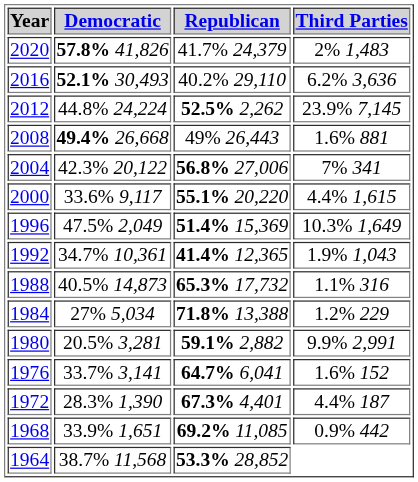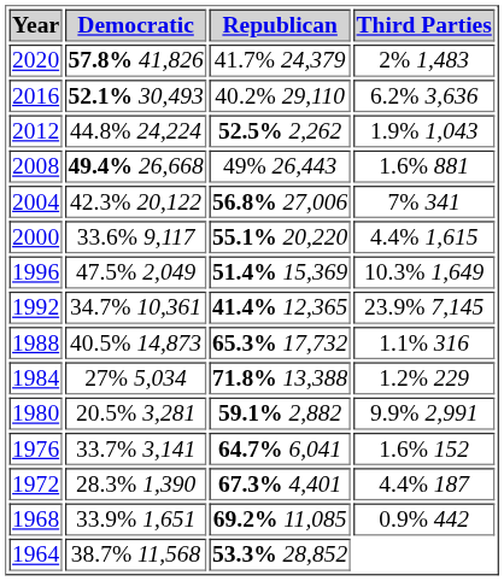2012 | Third Parties: 23.9% 7,145 -> 1.9% 1,043
1992 | Third Parties: 1.9% 1,043 -> 23.9% 7,145
